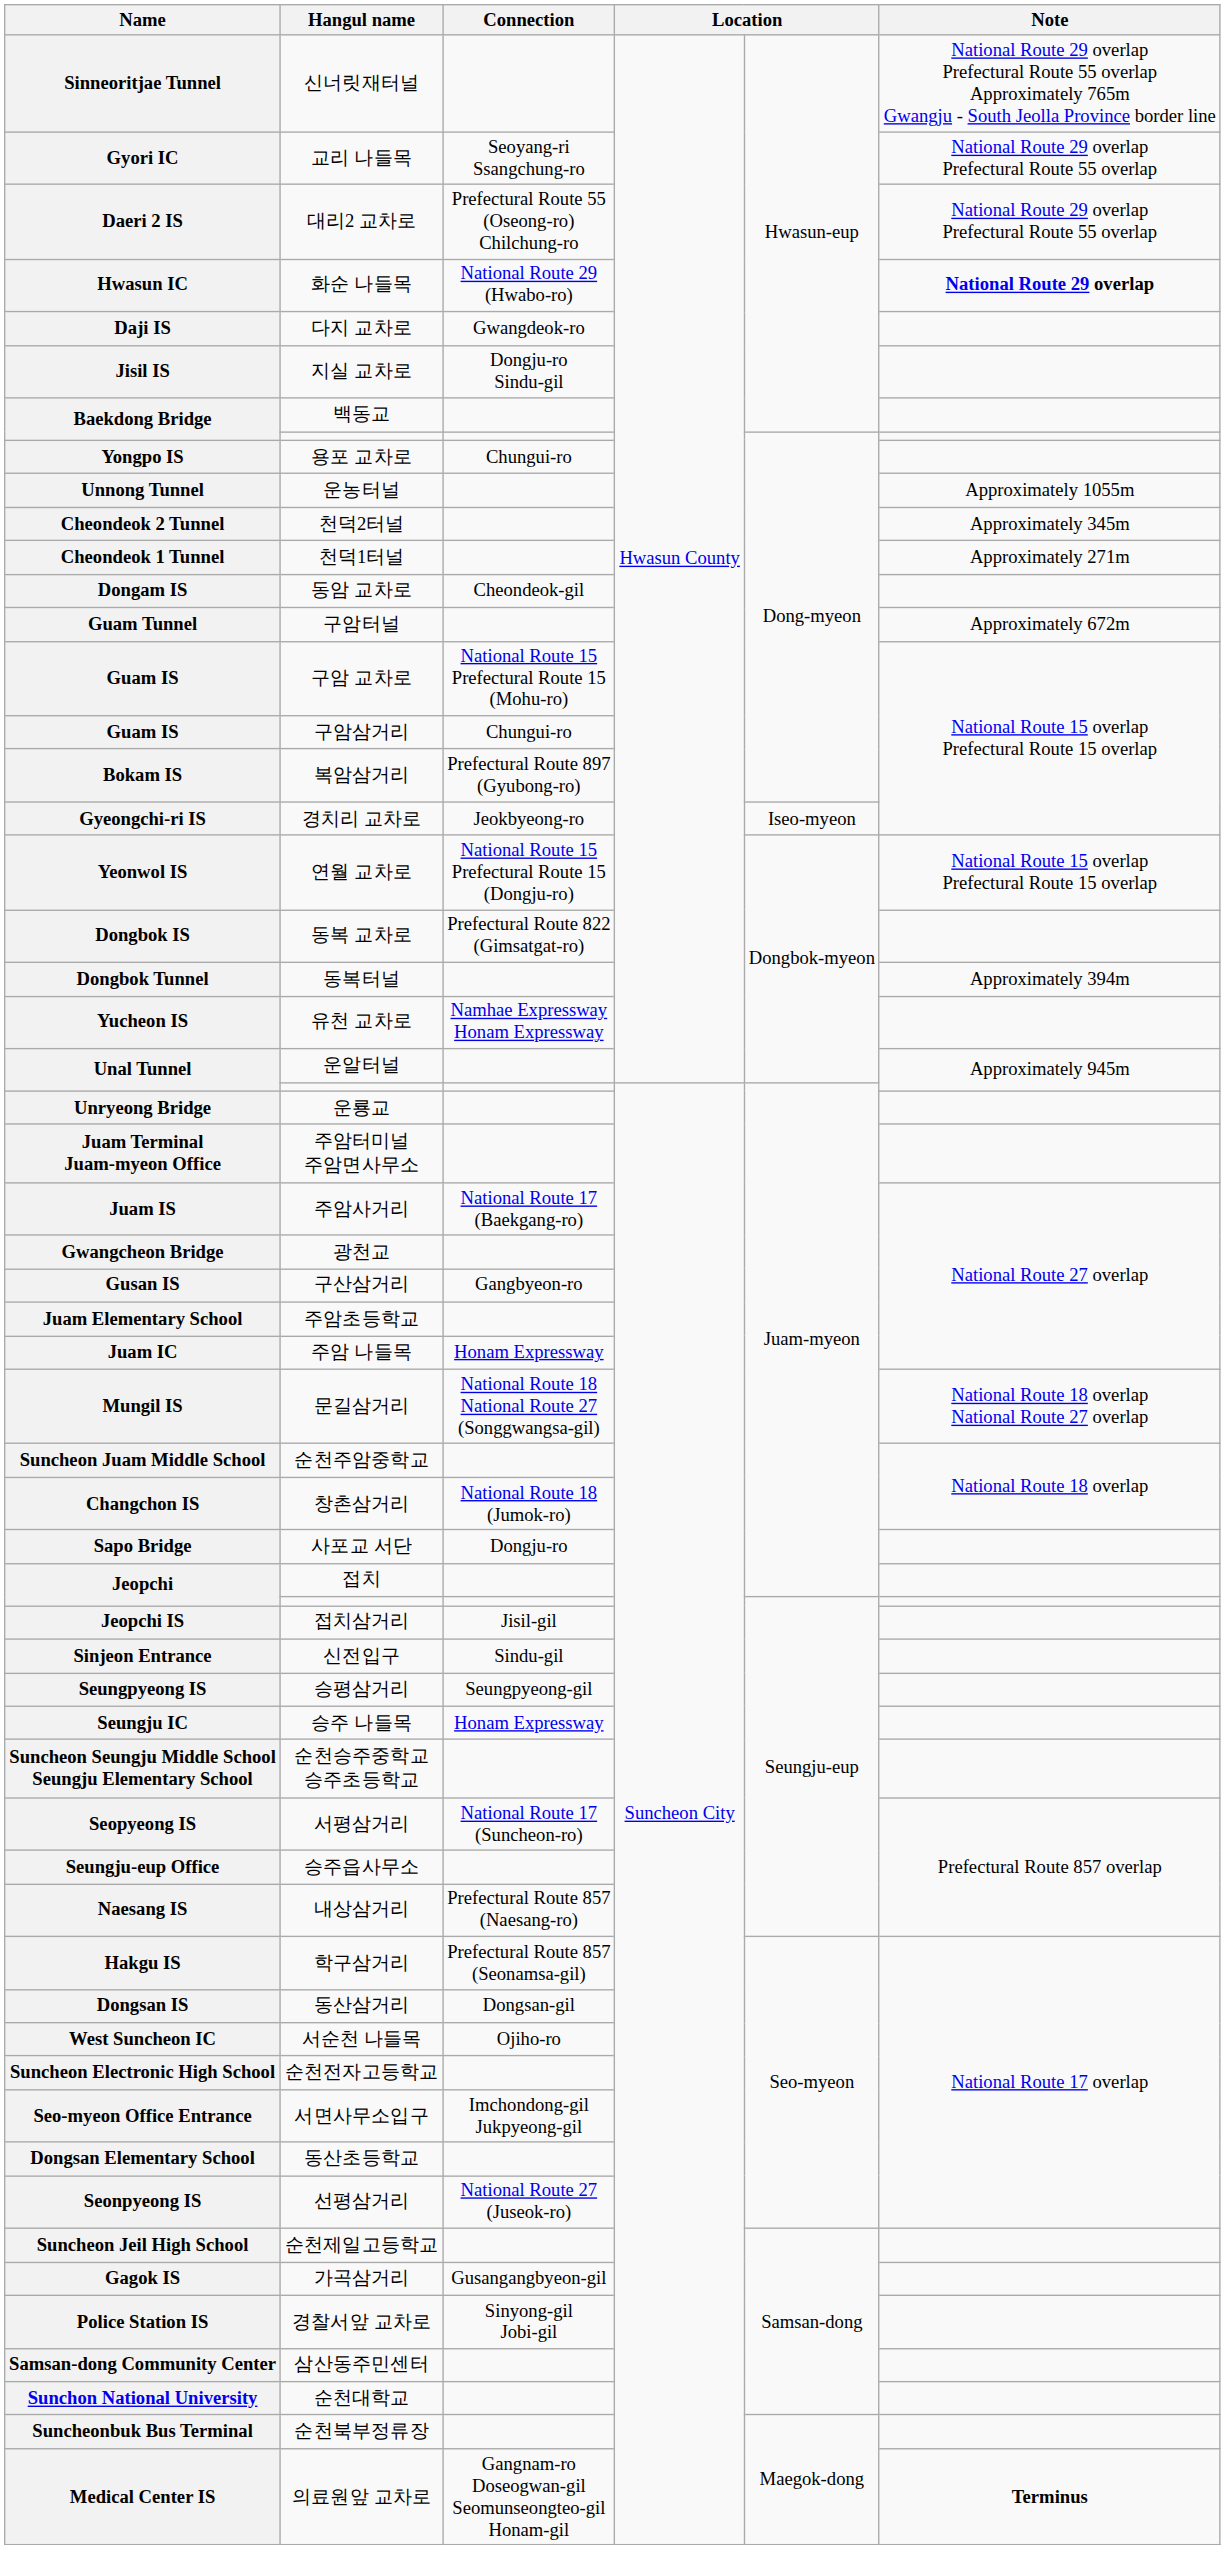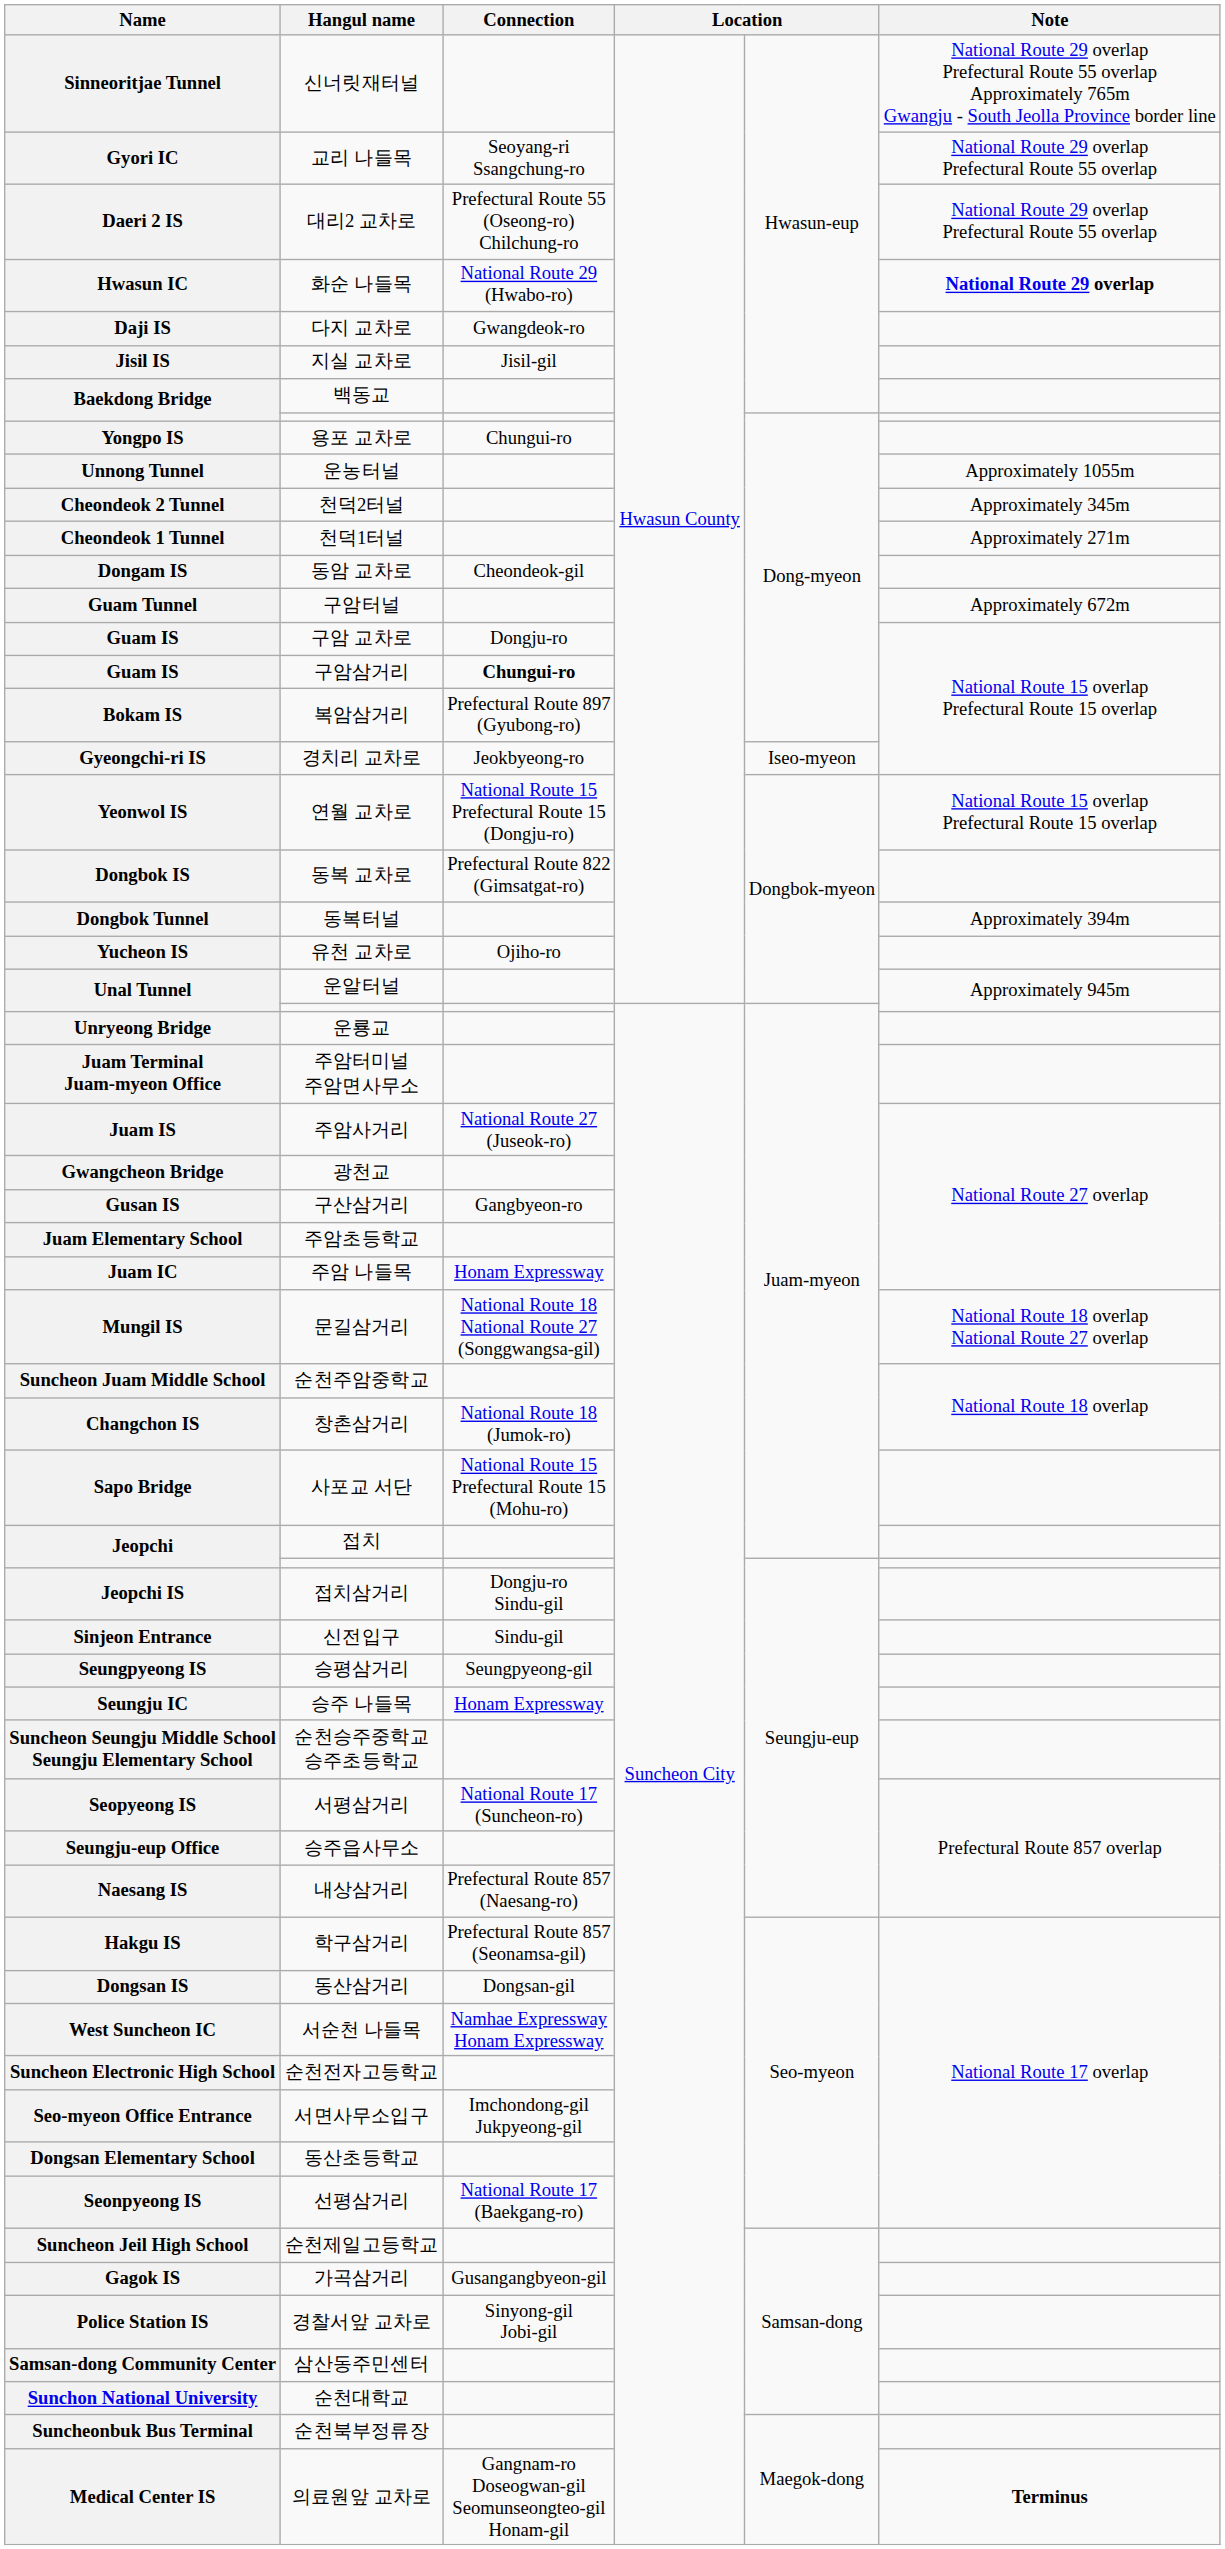Jisil IS | Connection: Dongju-ro Sindu-gil -> Jisil-gil
Guam IS / 구암 교차로 | Connection: National Route 15 Prefectural Route 15 (Mohu-ro) -> Dongju-ro
Guam IS / 구암삼거리 | Connection: normal -> bold
Yucheon IS | Connection: Namhae Expressway Honam Expressway -> Ojiho-ro
Juam IS | Connection: National Route 17 (Baekgang-ro) -> National Route 27 (Juseok-ro)
Sapo Bridge | Connection: Dongju-ro -> National Route 15 Prefectural Route 15 (Mohu-ro)
Jeopchi IS | Connection: Jisil-gil -> Dongju-ro Sindu-gil
West Suncheon IC | Connection: Ojiho-ro -> Namhae Expressway Honam Expressway
Seonpyeong IS | Connection: National Route 27 (Juseok-ro) -> National Route 17 (Baekgang-ro)
